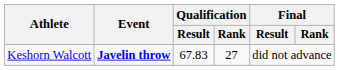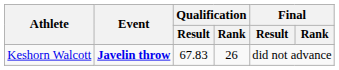Keshorn Walcott | Qualification / Rank: 27 -> 26
